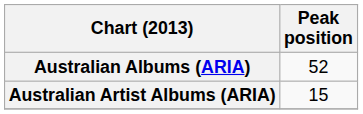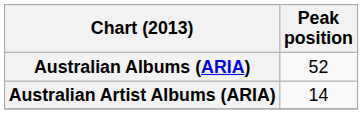Australian Artist Albums (ARIA) | Peak position: 15 -> 14
